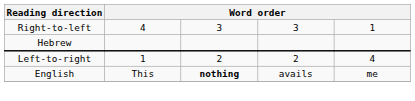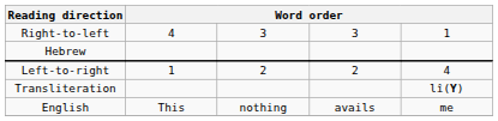+ row: Transliteration | lî(Y)
English | column 3: bold -> normal
